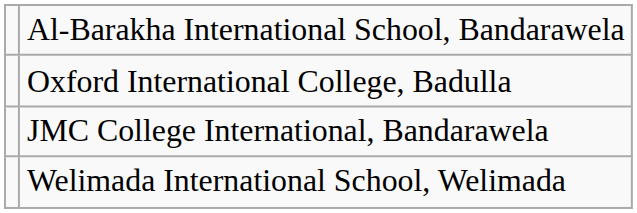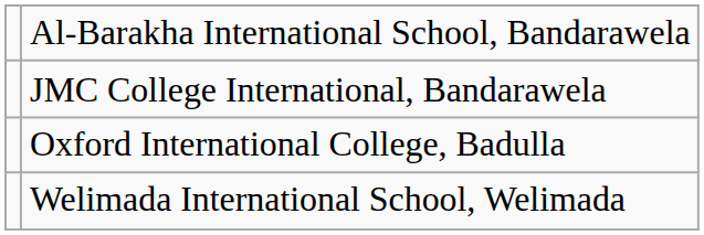rows swapped: JMC College International, Bandarawela <-> Oxford International College, Badulla
